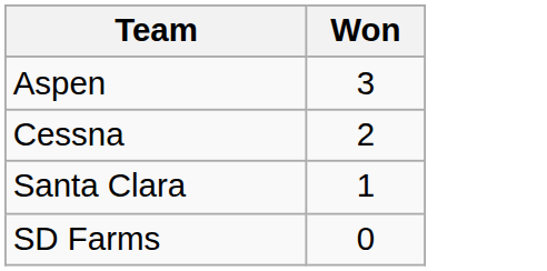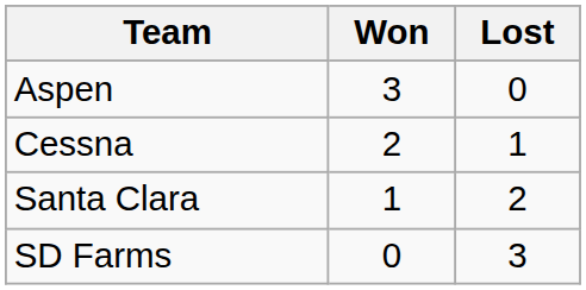+ column: Lost | 0 | 1 | 2 | 3
